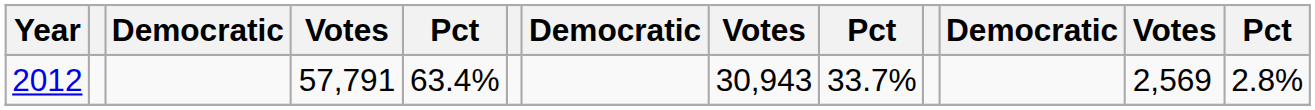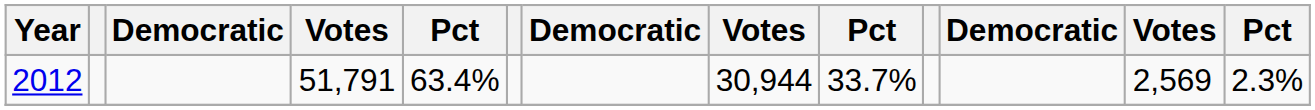2012 | column 4: 57,791 -> 51,791
2012 | column 8: 30,943 -> 30,944
2012 | column 13: 2.8% -> 2.3%
